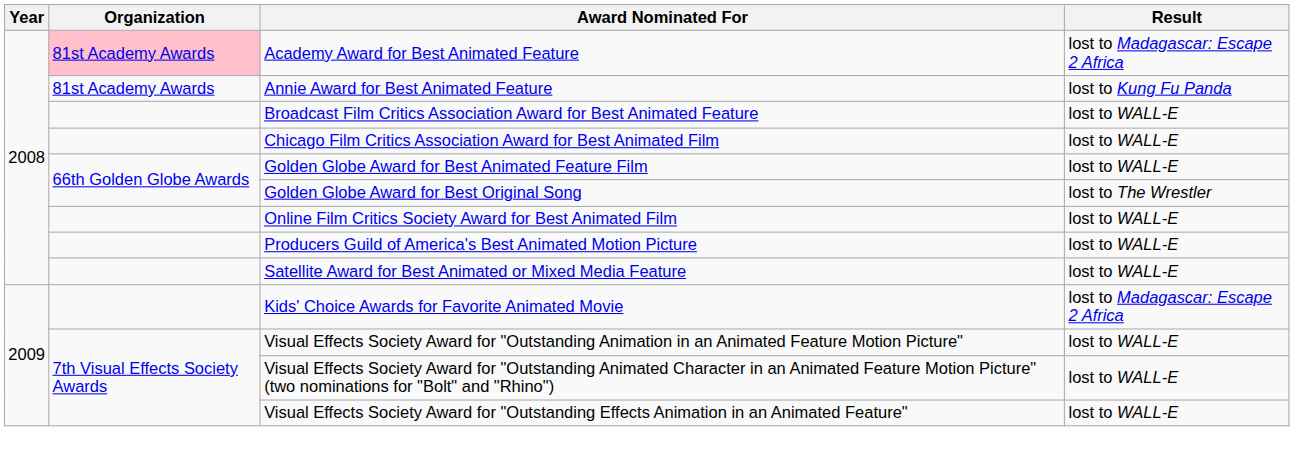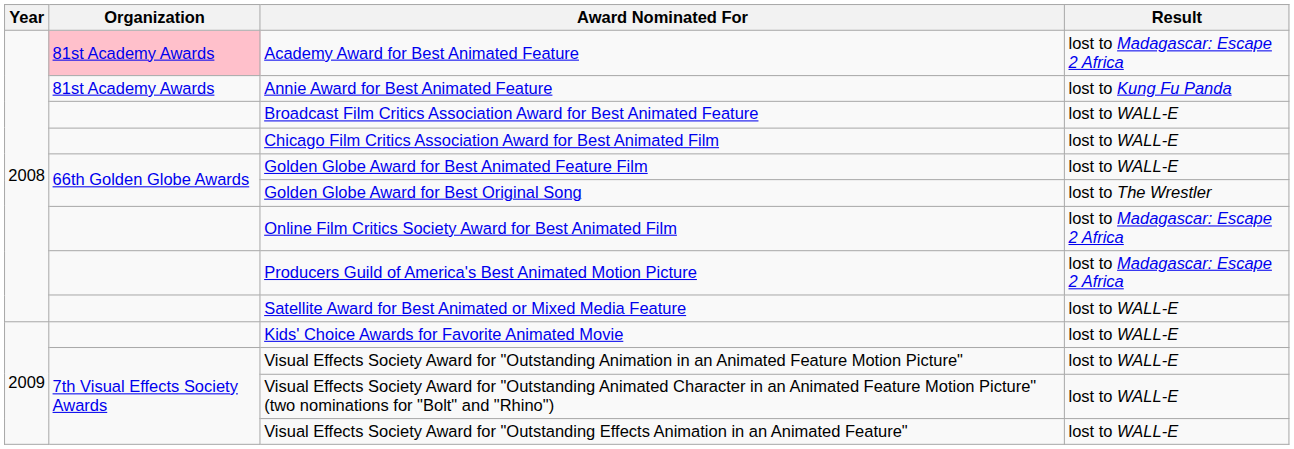Online Film Critics Society Award for Best Animated Film | Result: lost to WALL-E -> lost to Madagascar: Escape 2 Africa
Producers Guild of America's Best Animated Motion Picture | Result: lost to WALL-E -> lost to Madagascar: Escape 2 Africa
Kids' Choice Awards for Favorite Animated Movie | Result: lost to Madagascar: Escape 2 Africa -> lost to WALL-E
